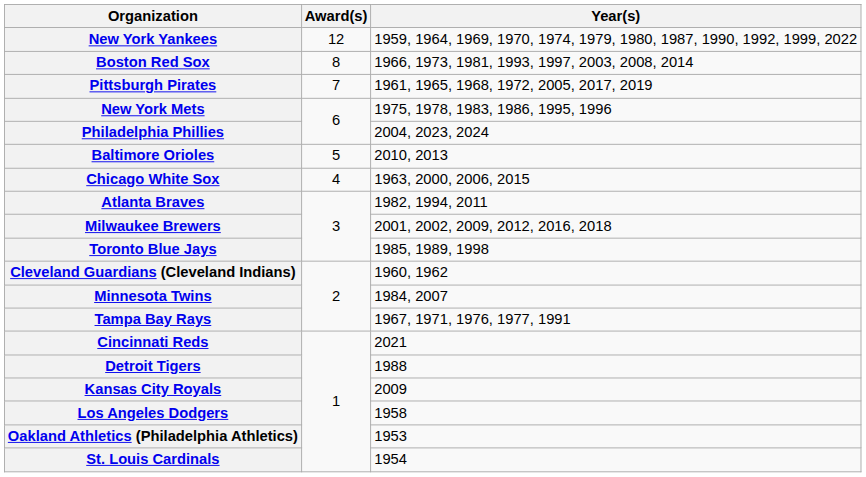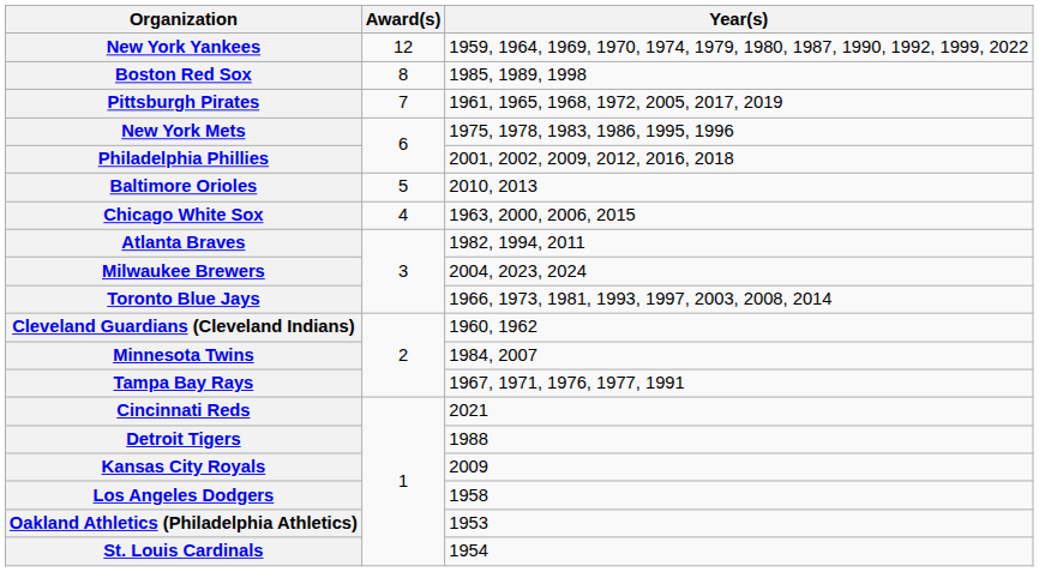Boston Red Sox | Year(s): 1966, 1973, 1981, 1993, 1997, 2003, 2008, 2014 -> 1985, 1989, 1998
Philadelphia Phillies | Year(s): 2004, 2023, 2024 -> 2001, 2002, 2009, 2012, 2016, 2018
Milwaukee Brewers | Year(s): 2001, 2002, 2009, 2012, 2016, 2018 -> 2004, 2023, 2024
Toronto Blue Jays | Year(s): 1985, 1989, 1998 -> 1966, 1973, 1981, 1993, 1997, 2003, 2008, 2014
